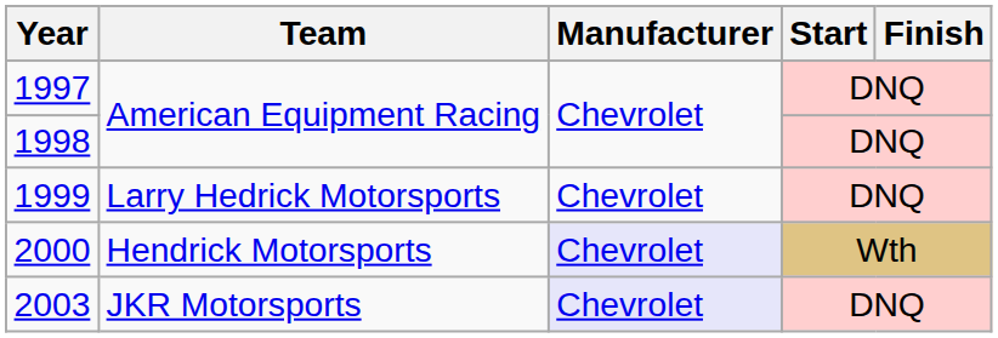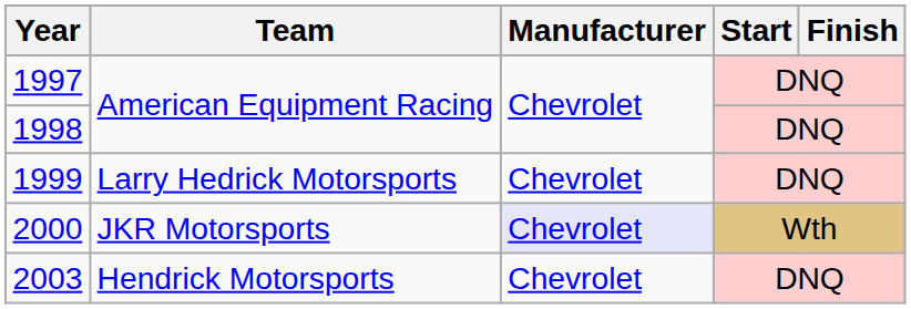2000 | Team: Hendrick Motorsports -> JKR Motorsports
2003 | Team: JKR Motorsports -> Hendrick Motorsports
2003 | Manufacturer: lavender background -> no background
